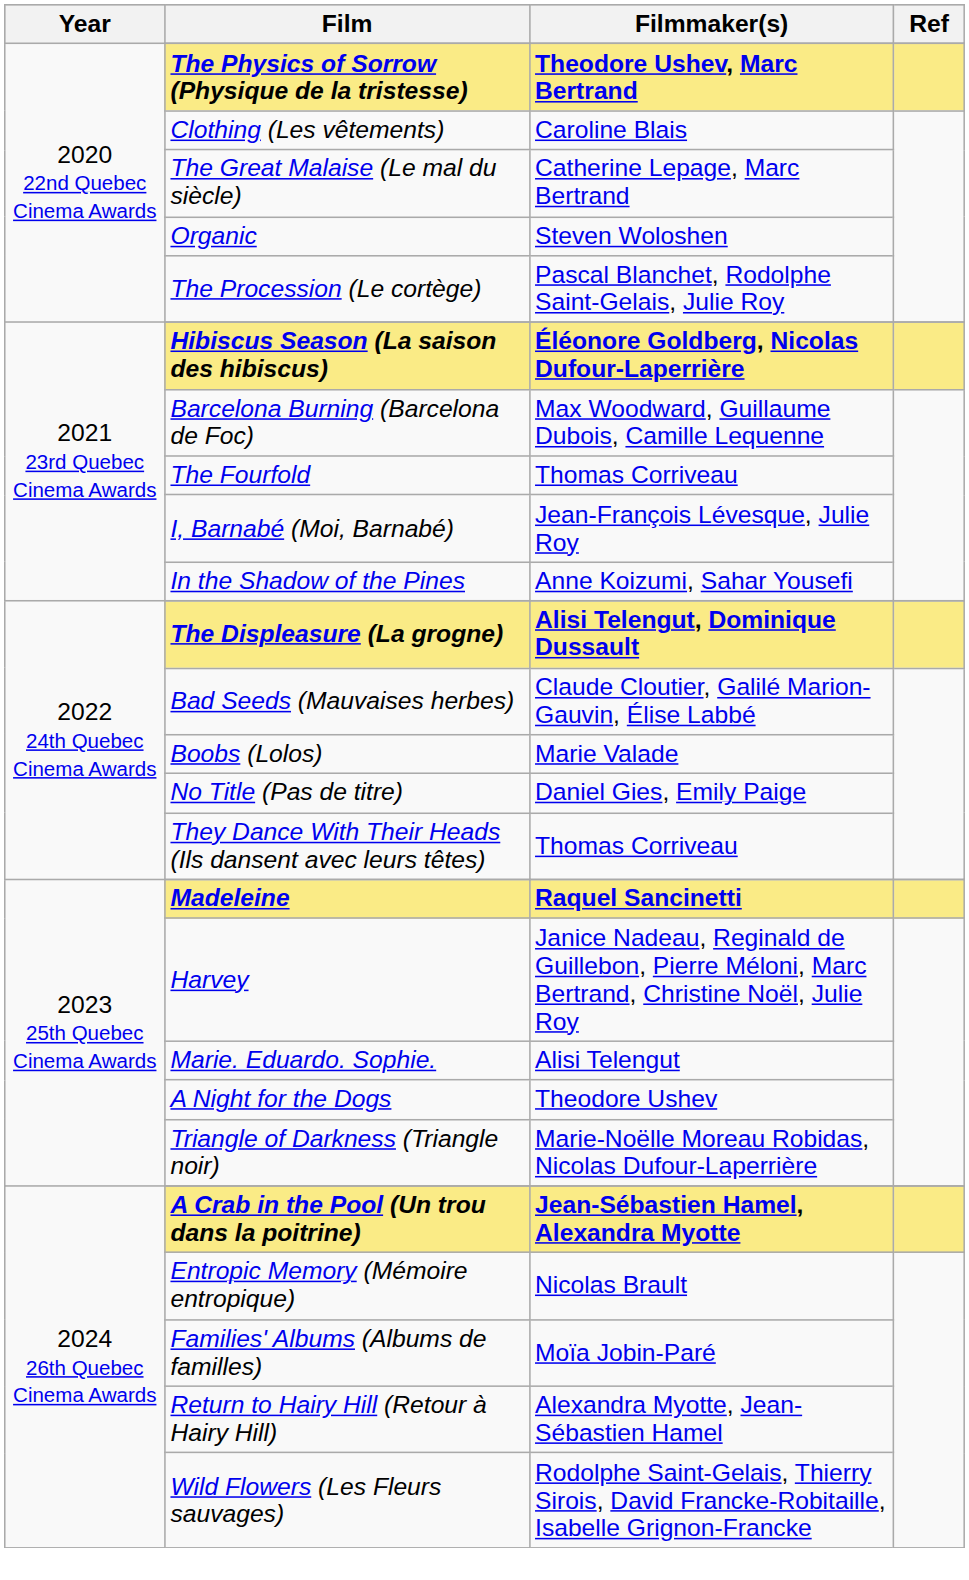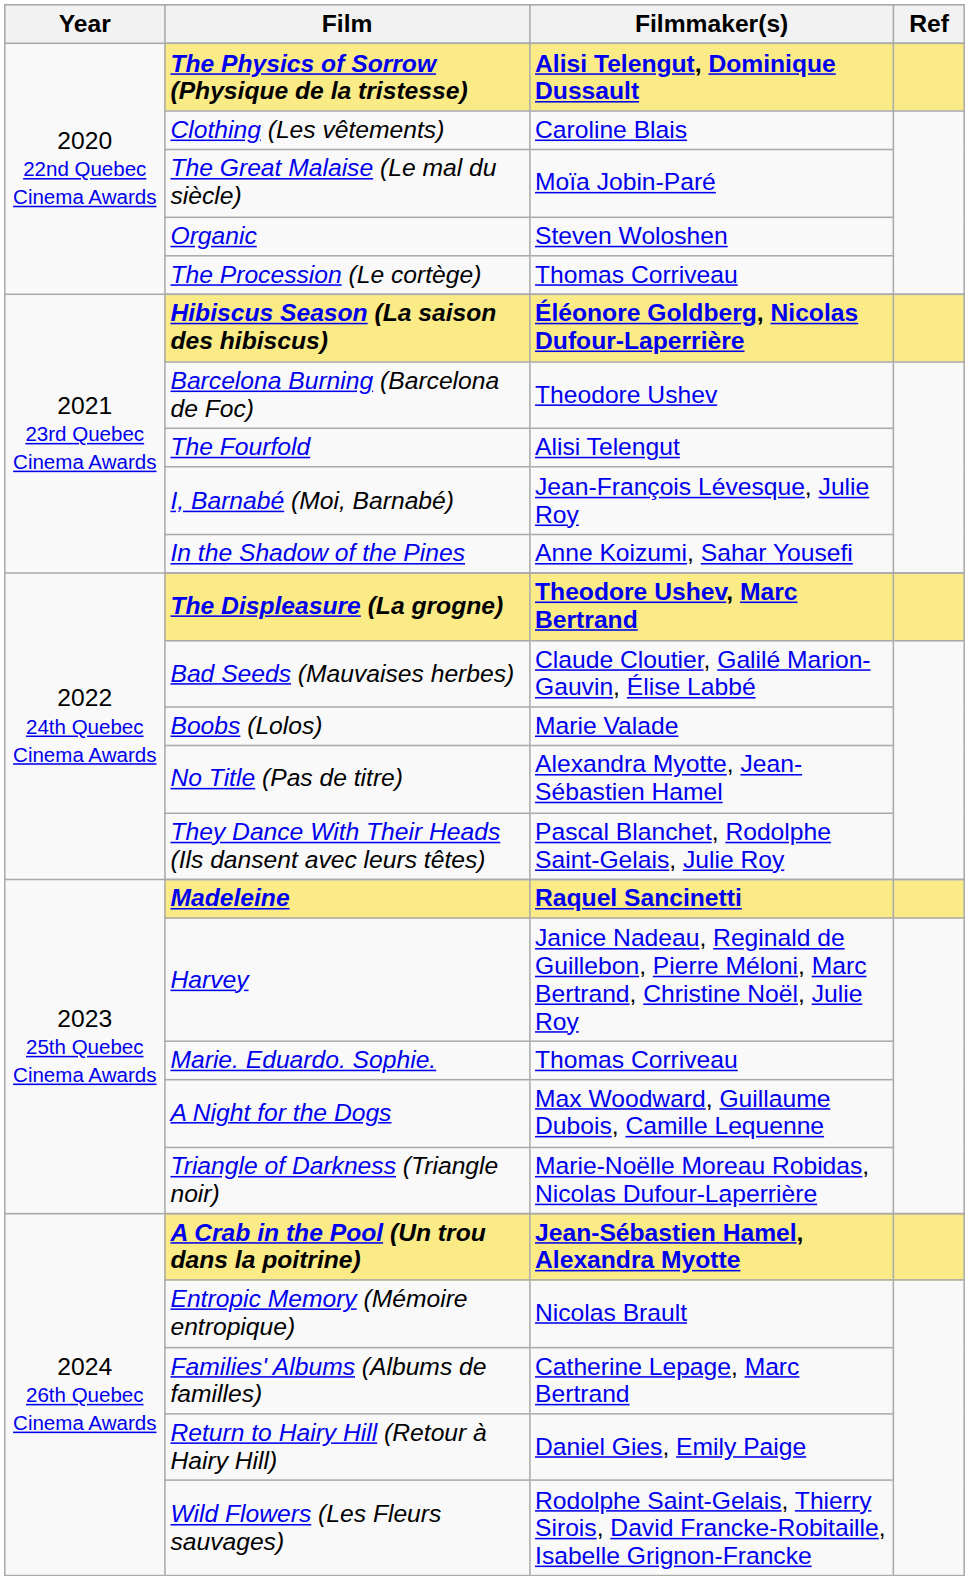The Physics of Sorrow (Physique de la tristesse) | Filmmaker(s): Theodore Ushev, Marc Bertrand -> Alisi Telengut, Dominique Dussault
The Great Malaise (Le mal du siècle) | Filmmaker(s): Catherine Lepage, Marc Bertrand -> Moïa Jobin-Paré
The Procession (Le cortège) | Filmmaker(s): Pascal Blanchet, Rodolphe Saint-Gelais, Julie Roy -> Thomas Corriveau
Barcelona Burning (Barcelona de Foc) | Filmmaker(s): Max Woodward, Guillaume Dubois, Camille Lequenne -> Theodore Ushev
The Fourfold | Filmmaker(s): Thomas Corriveau -> Alisi Telengut
The Displeasure (La grogne) | Filmmaker(s): Alisi Telengut, Dominique Dussault -> Theodore Ushev, Marc Bertrand
No Title (Pas de titre) | Filmmaker(s): Daniel Gies, Emily Paige -> Alexandra Myotte, Jean-Sébastien Hamel
They Dance With Their Heads (Ils dansent avec leurs têtes) | Filmmaker(s): Thomas Corriveau -> Pascal Blanchet, Rodolphe Saint-Gelais, Julie Roy
Marie. Eduardo. Sophie. | Filmmaker(s): Alisi Telengut -> Thomas Corriveau
A Night for the Dogs | Filmmaker(s): Theodore Ushev -> Max Woodward, Guillaume Dubois, Camille Lequenne
Families' Albums (Albums de familles) | Filmmaker(s): Moïa Jobin-Paré -> Catherine Lepage, Marc Bertrand
Return to Hairy Hill (Retour à Hairy Hill) | Filmmaker(s): Alexandra Myotte, Jean-Sébastien Hamel -> Daniel Gies, Emily Paige
